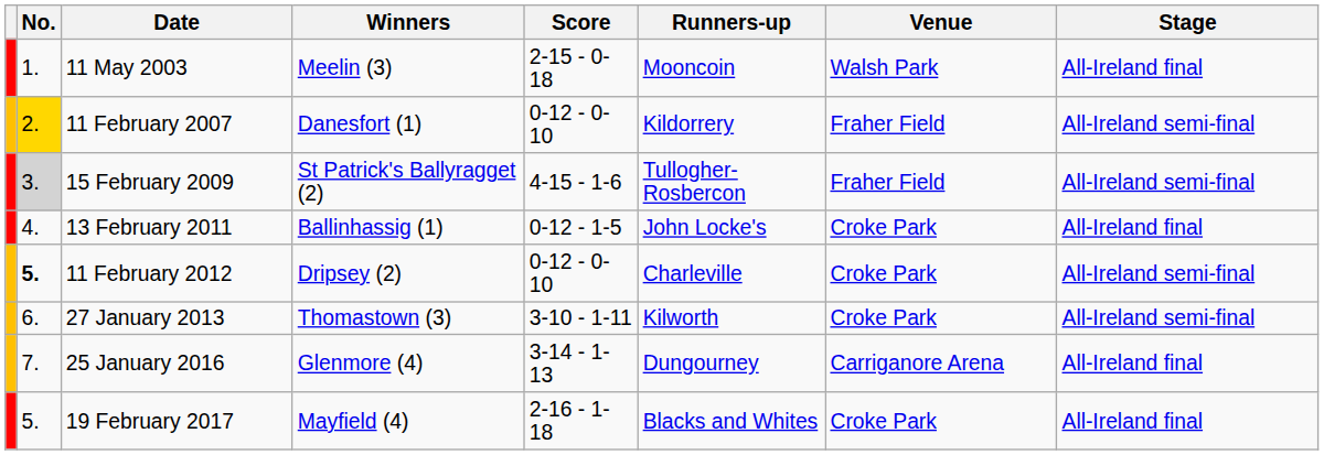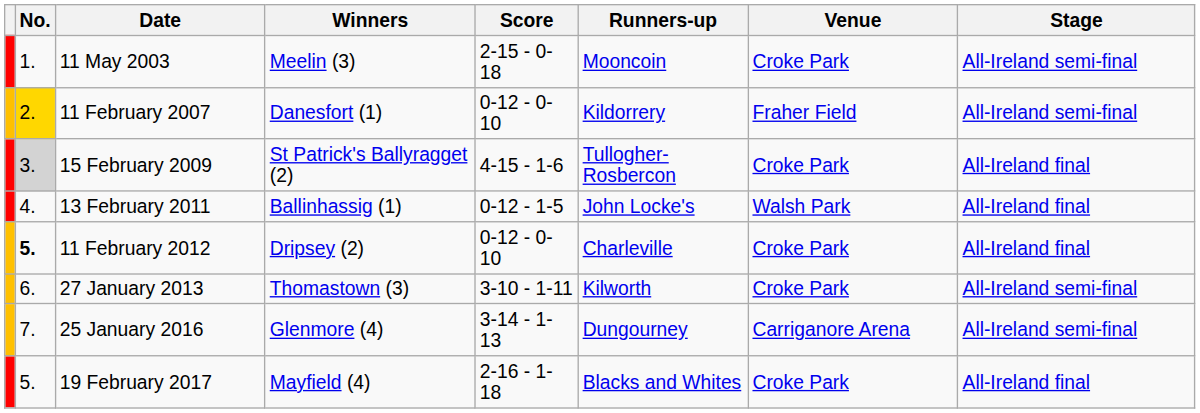11 May 2003 | Venue: Walsh Park -> Croke Park
11 May 2003 | Stage: All-Ireland final -> All-Ireland semi-final
15 February 2009 | Venue: Fraher Field -> Croke Park
15 February 2009 | Stage: All-Ireland semi-final -> All-Ireland final
13 February 2011 | Venue: Croke Park -> Walsh Park
11 February 2012 | Stage: All-Ireland semi-final -> All-Ireland final
25 January 2016 | Stage: All-Ireland final -> All-Ireland semi-final
